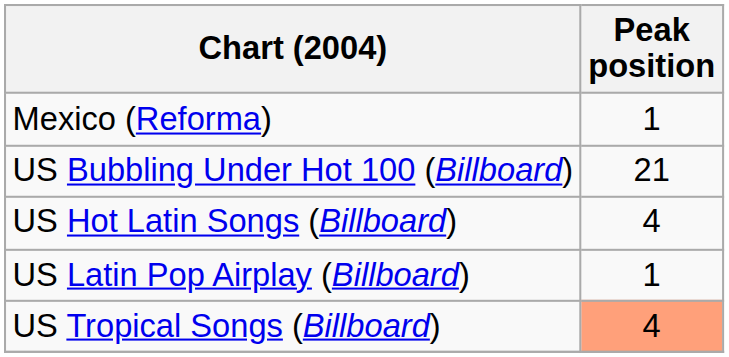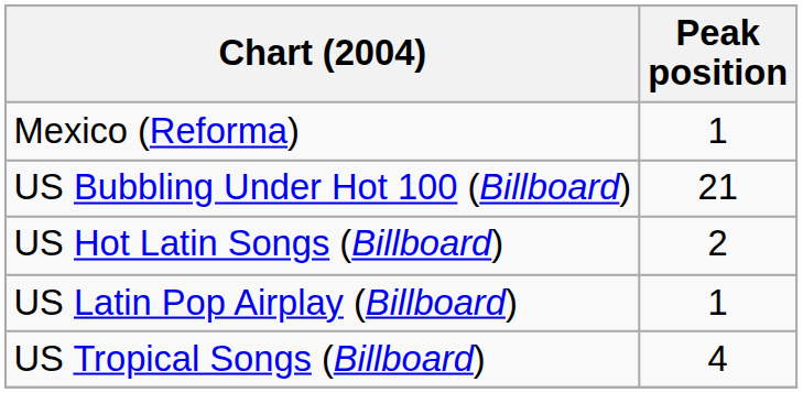US Hot Latin Songs (Billboard) | Peak position: 4 -> 2
US Tropical Songs (Billboard) | Peak position: lightsalmon background -> no background
